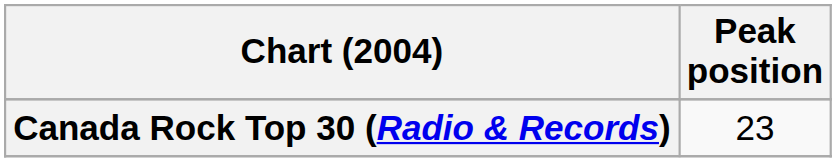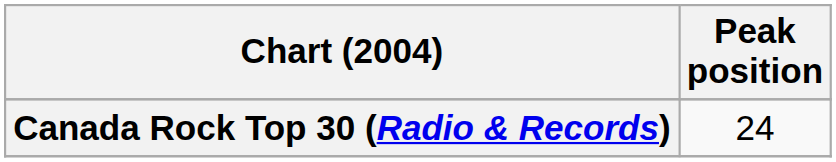Canada Rock Top 30 (Radio & Records) | Peak position: 23 -> 24
